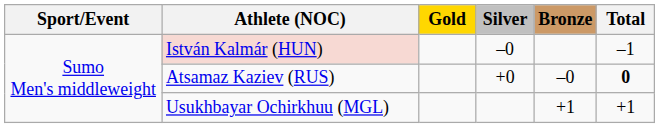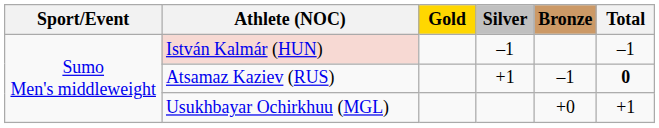István Kalmár (HUN) | Silver: –0 -> –1
Atsamaz Kaziev (RUS) | Silver: +0 -> +1
Atsamaz Kaziev (RUS) | Bronze: –0 -> –1
Usukhbayar Ochirkhuu (MGL) | Bronze: +1 -> +0
